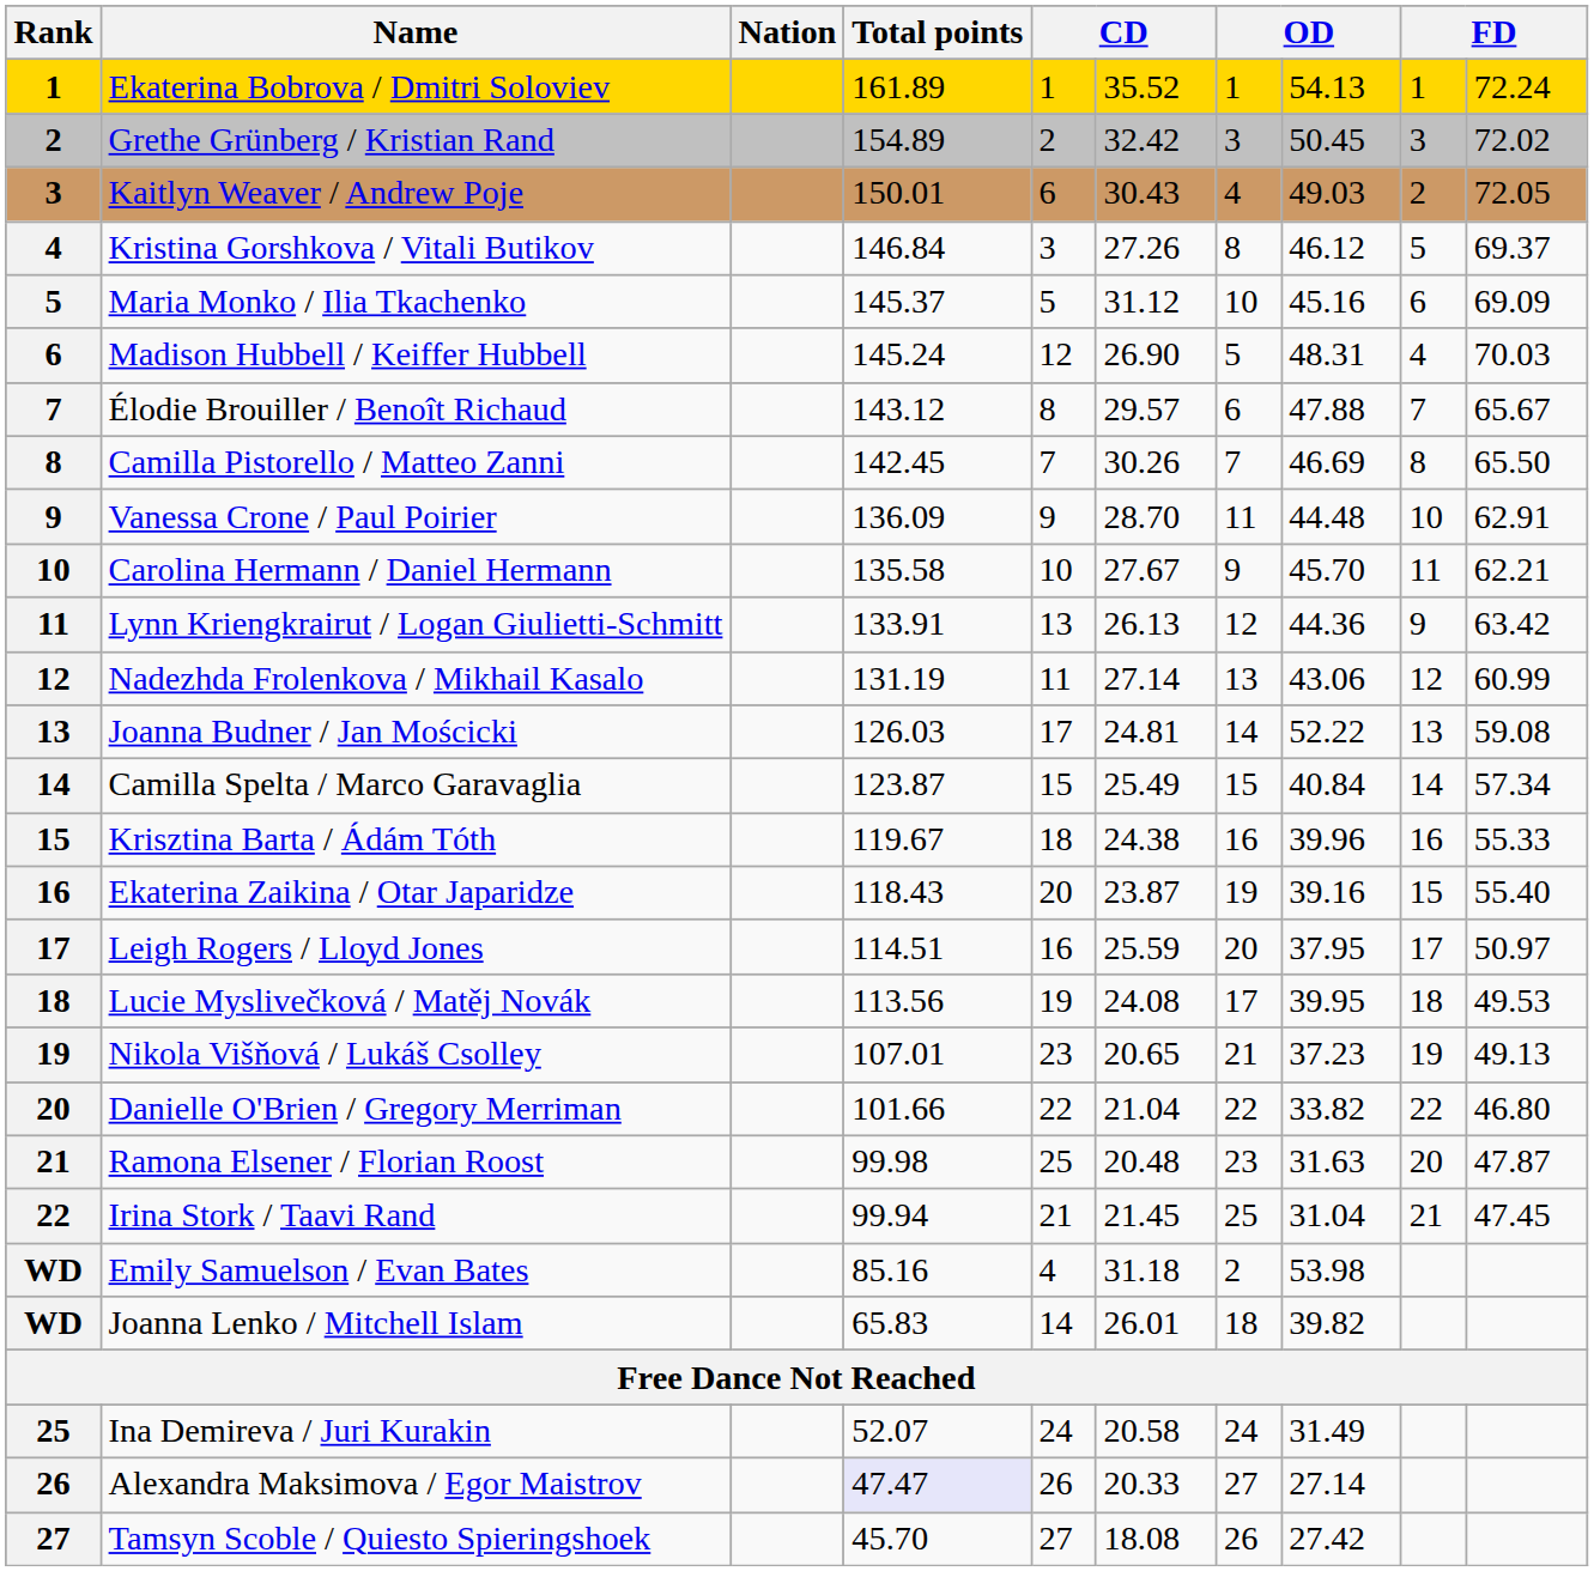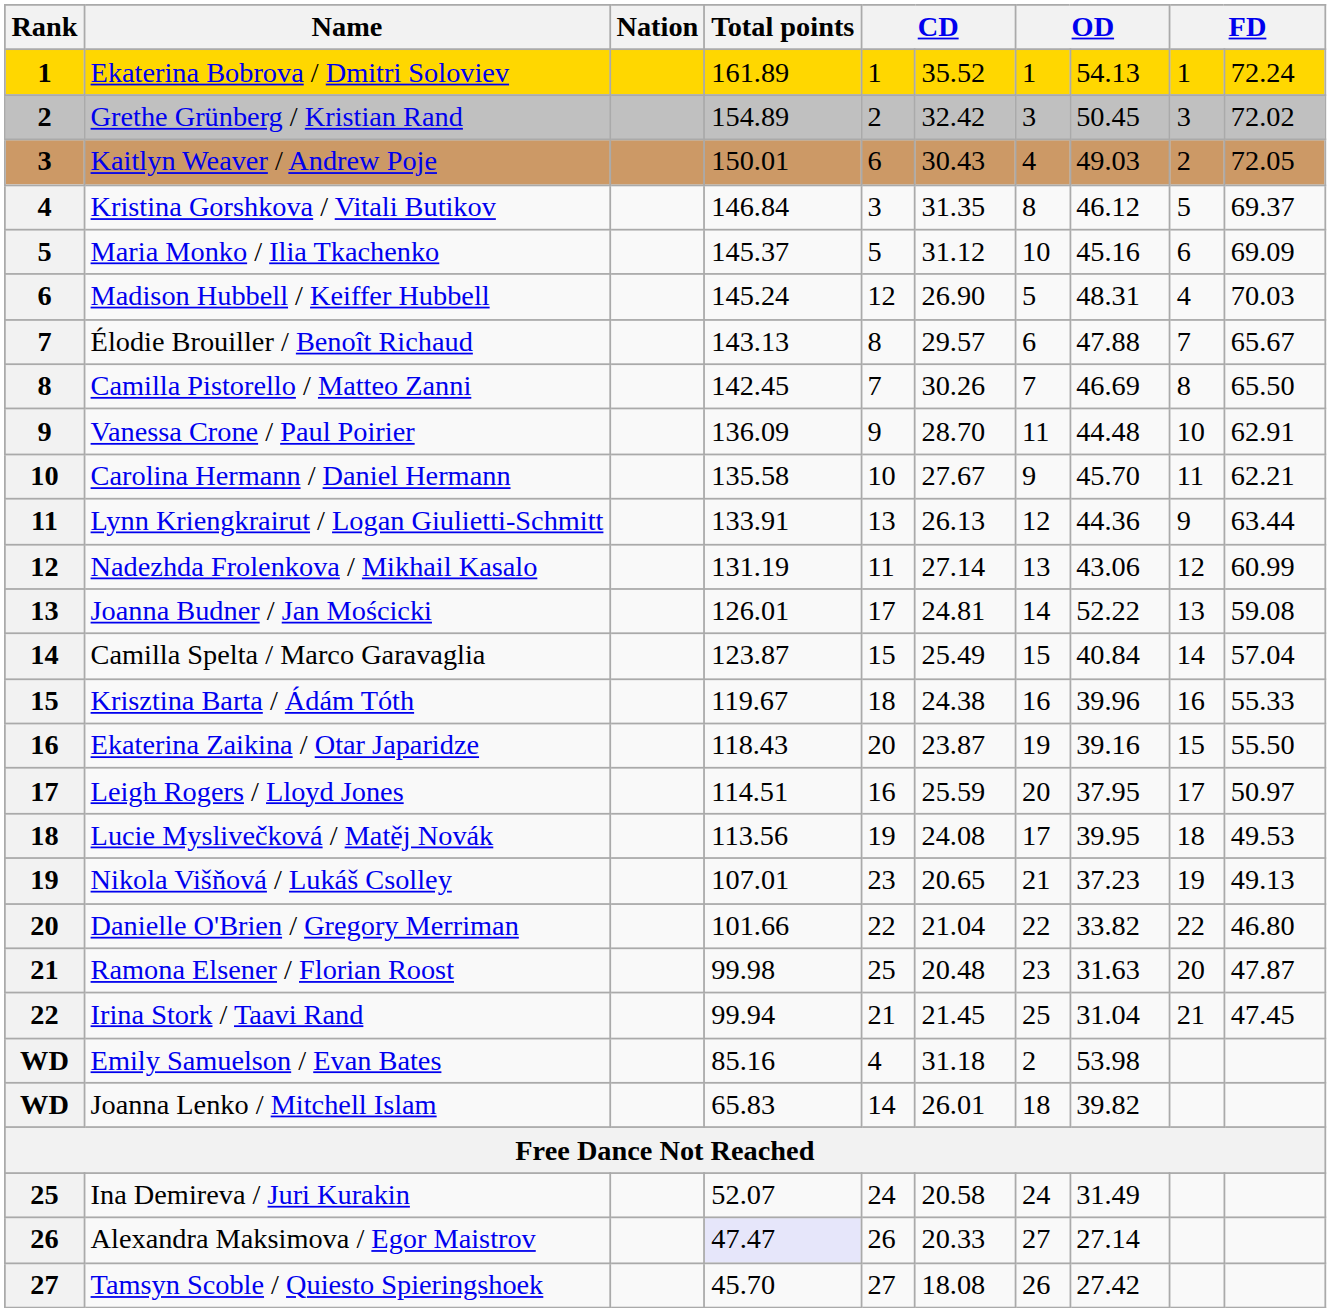Kristina Gorshkova / Vitali Butikov | column 6: 27.26 -> 31.35
Élodie Brouiller / Benoît Richaud | Total points: 143.12 -> 143.13
Lynn Kriengkrairut / Logan Giulietti-Schmitt | column 10: 63.42 -> 63.44
Joanna Budner / Jan Mościcki | Total points: 126.03 -> 126.01
Camilla Spelta / Marco Garavaglia | column 10: 57.34 -> 57.04
Ekaterina Zaikina / Otar Japaridze | column 10: 55.40 -> 55.50
